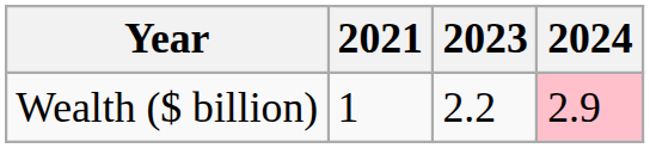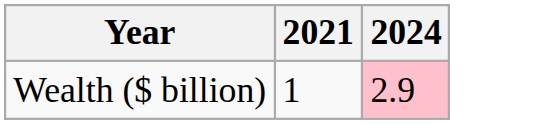- column: 2023 | 2.2
